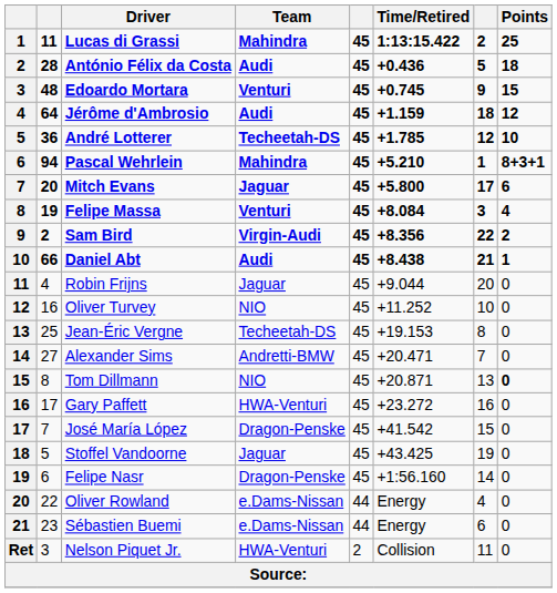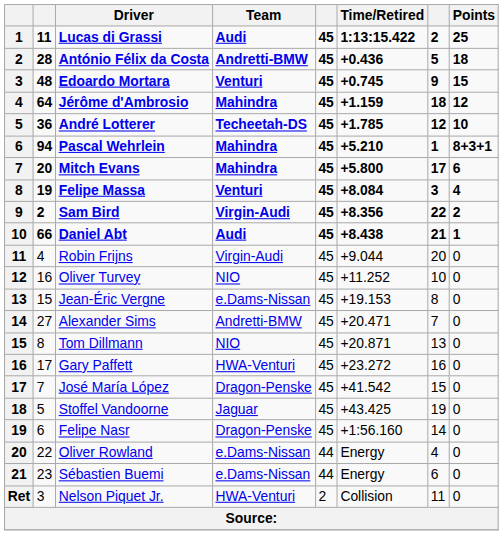Lucas di Grassi | Team: Mahindra -> Audi
António Félix da Costa | Team: Audi -> Andretti-BMW
Jérôme d'Ambrosio | Team: Audi -> Mahindra
Mitch Evans | Team: Jaguar -> Mahindra
Robin Frijns | Team: Jaguar -> Virgin-Audi
Jean-Éric Vergne | column 2: 25 -> 15
Jean-Éric Vergne | Team: Techeetah-DS -> e.Dams-Nissan
Tom Dillmann | Points: bold -> normal
